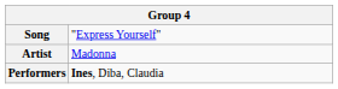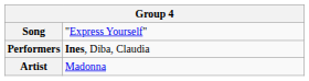rows swapped: Artist <-> Performers
